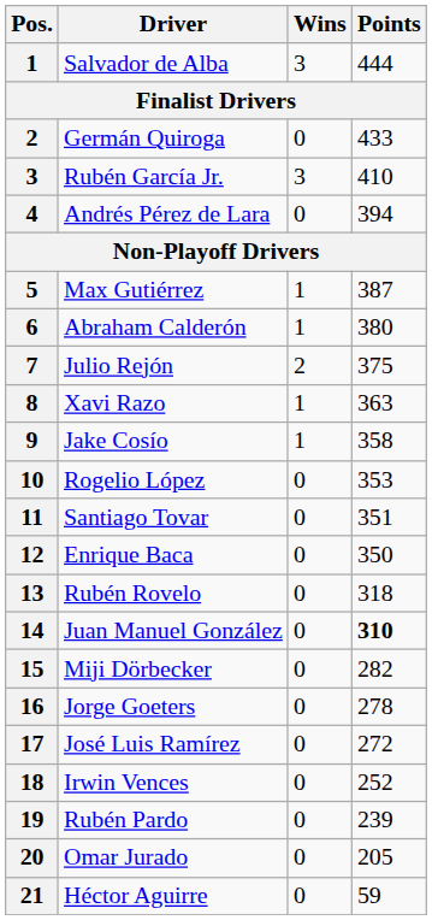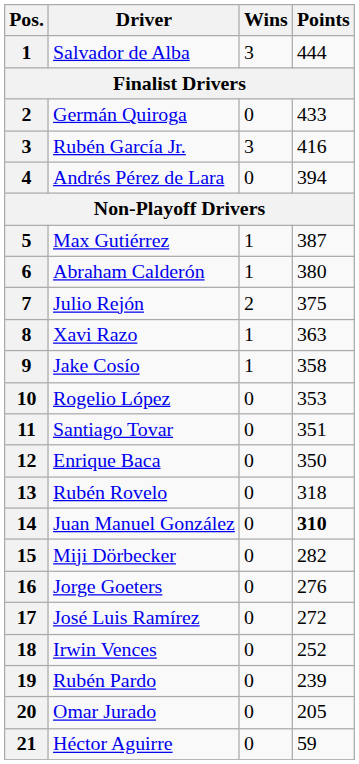Rubén García Jr. | Points: 410 -> 416
Jorge Goeters | Points: 278 -> 276
